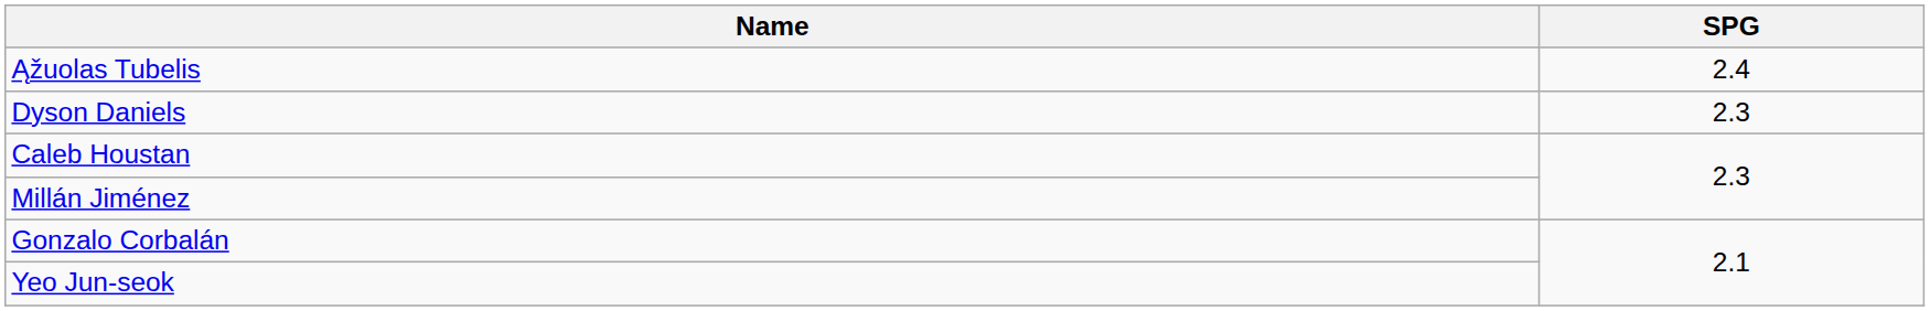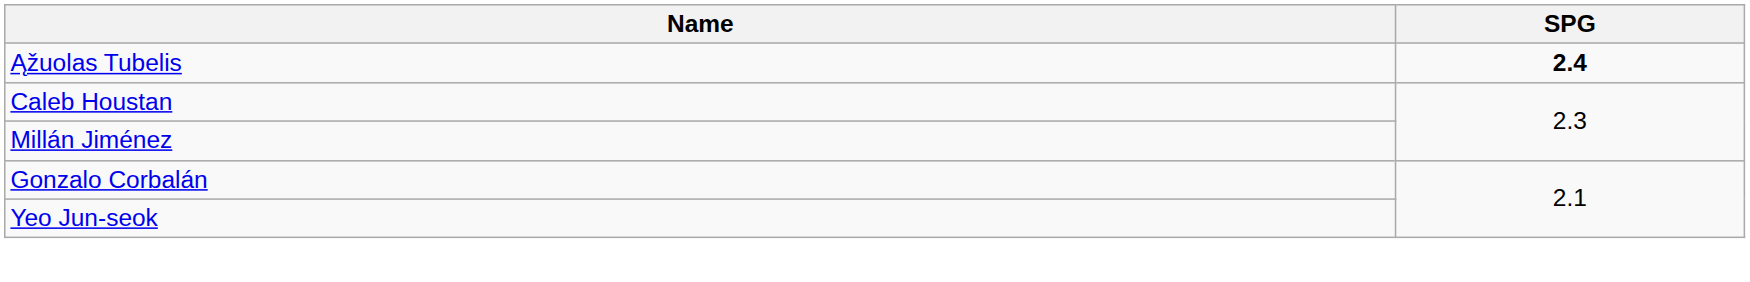Ąžuolas Tubelis | SPG: normal -> bold
- row: Dyson Daniels | 2.3
